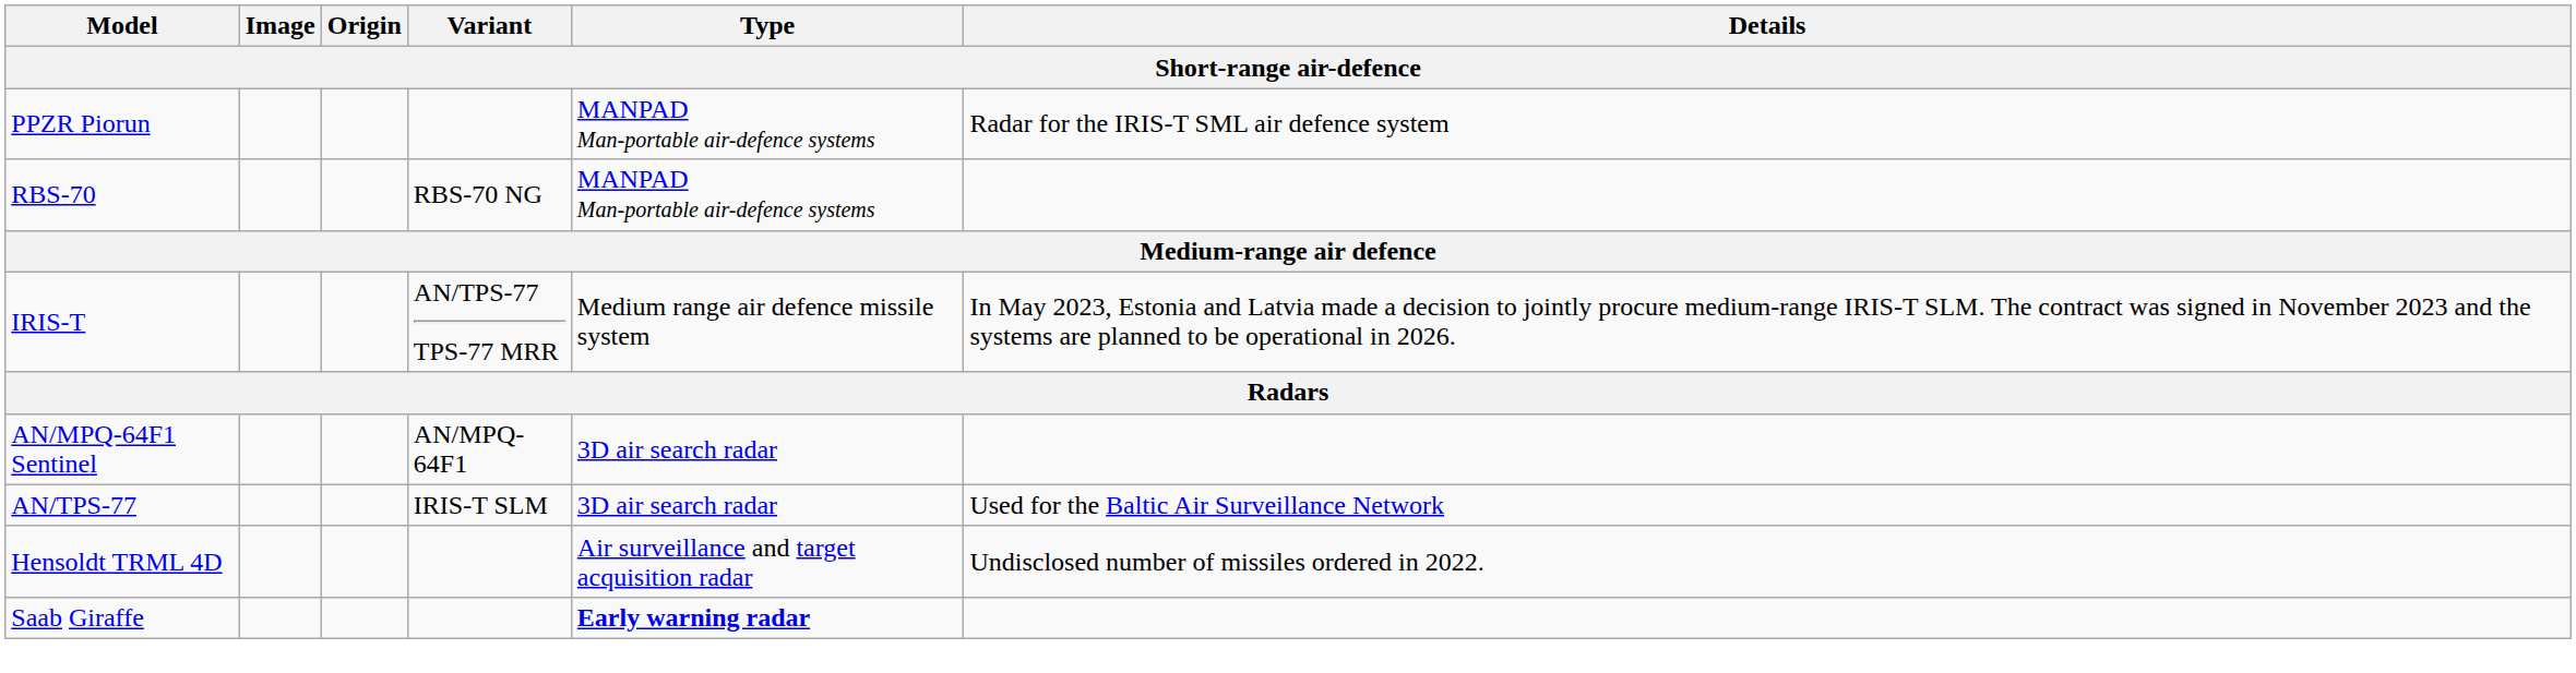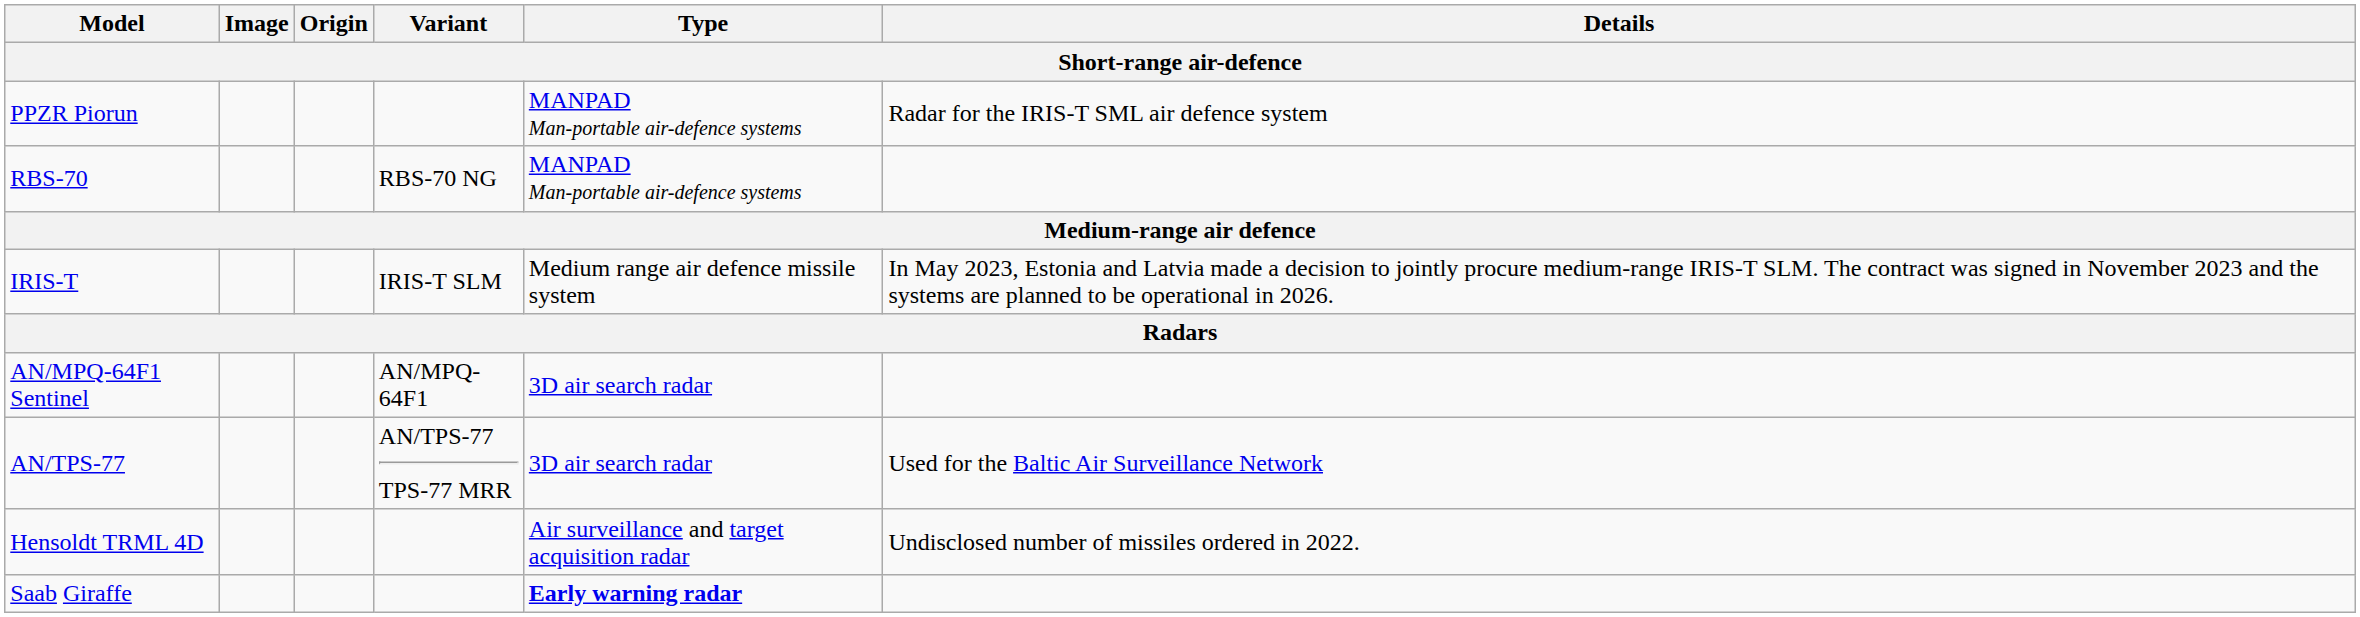IRIS-T | Variant: AN/TPS-77 TPS-77 MRR -> IRIS-T SLM
AN/TPS-77 | Variant: IRIS-T SLM -> AN/TPS-77 TPS-77 MRR
